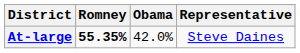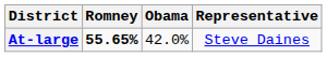At-large | Romney: 55.35% -> 55.65%
